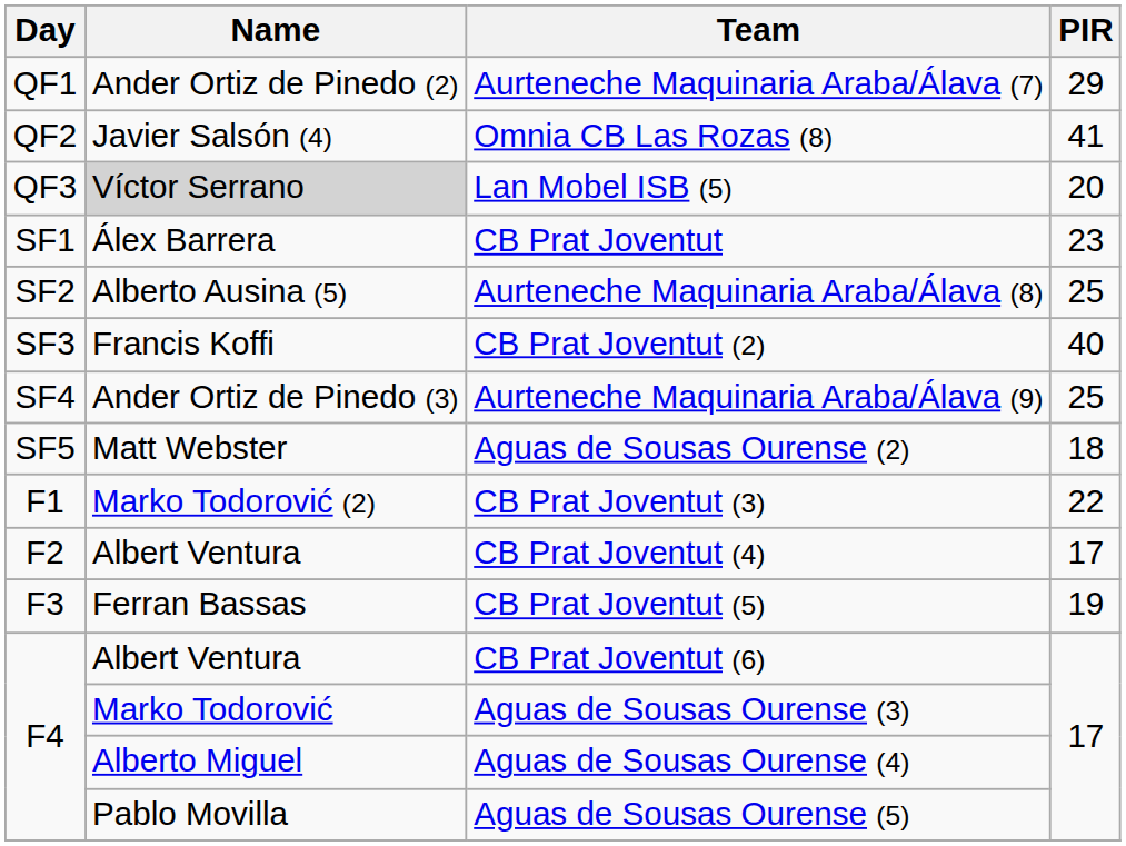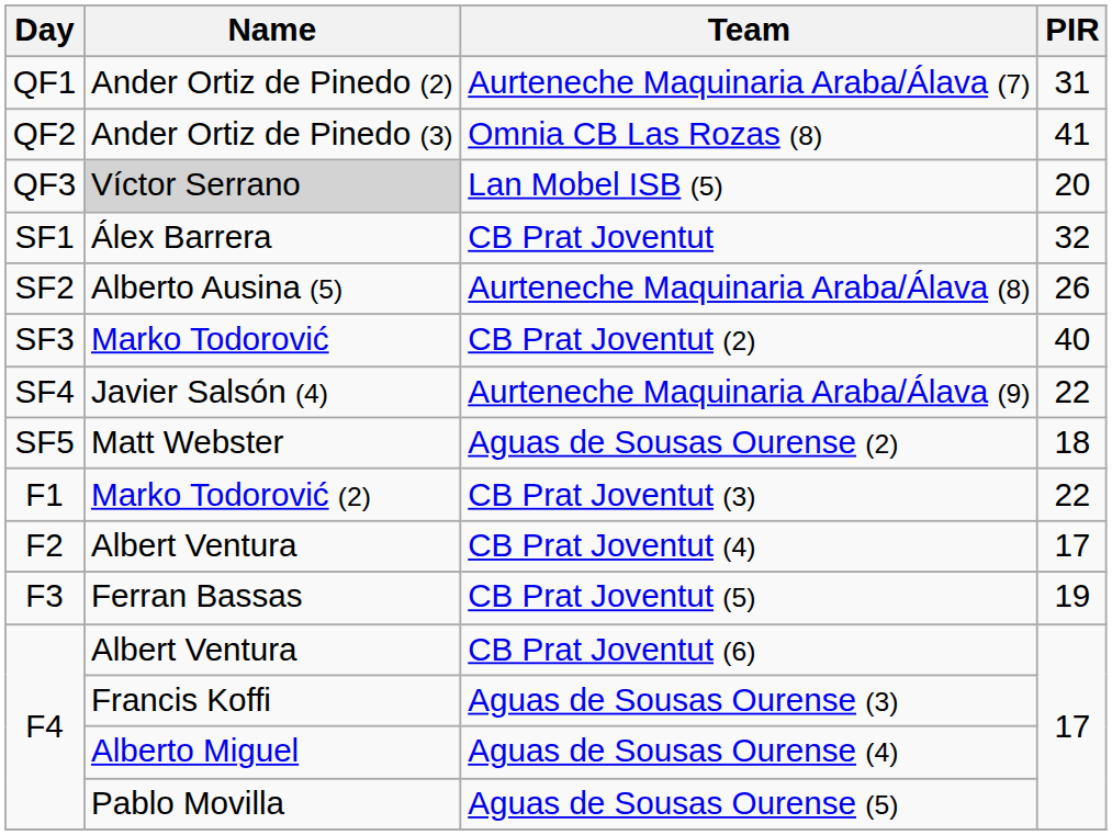Aurteneche Maquinaria Araba/Álava (7) | PIR: 29 -> 31
Omnia CB Las Rozas (8) | Name: Javier Salsón (4) -> Ander Ortiz de Pinedo (3)
CB Prat Joventut | PIR: 23 -> 32
Aurteneche Maquinaria Araba/Álava (8) | PIR: 25 -> 26
CB Prat Joventut (2) | Name: Francis Koffi -> Marko Todorović
Aurteneche Maquinaria Araba/Álava (9) | Name: Ander Ortiz de Pinedo (3) -> Javier Salsón (4)
Aurteneche Maquinaria Araba/Álava (9) | PIR: 25 -> 22
Aguas de Sousas Ourense (3) | Name: Marko Todorović -> Francis Koffi
